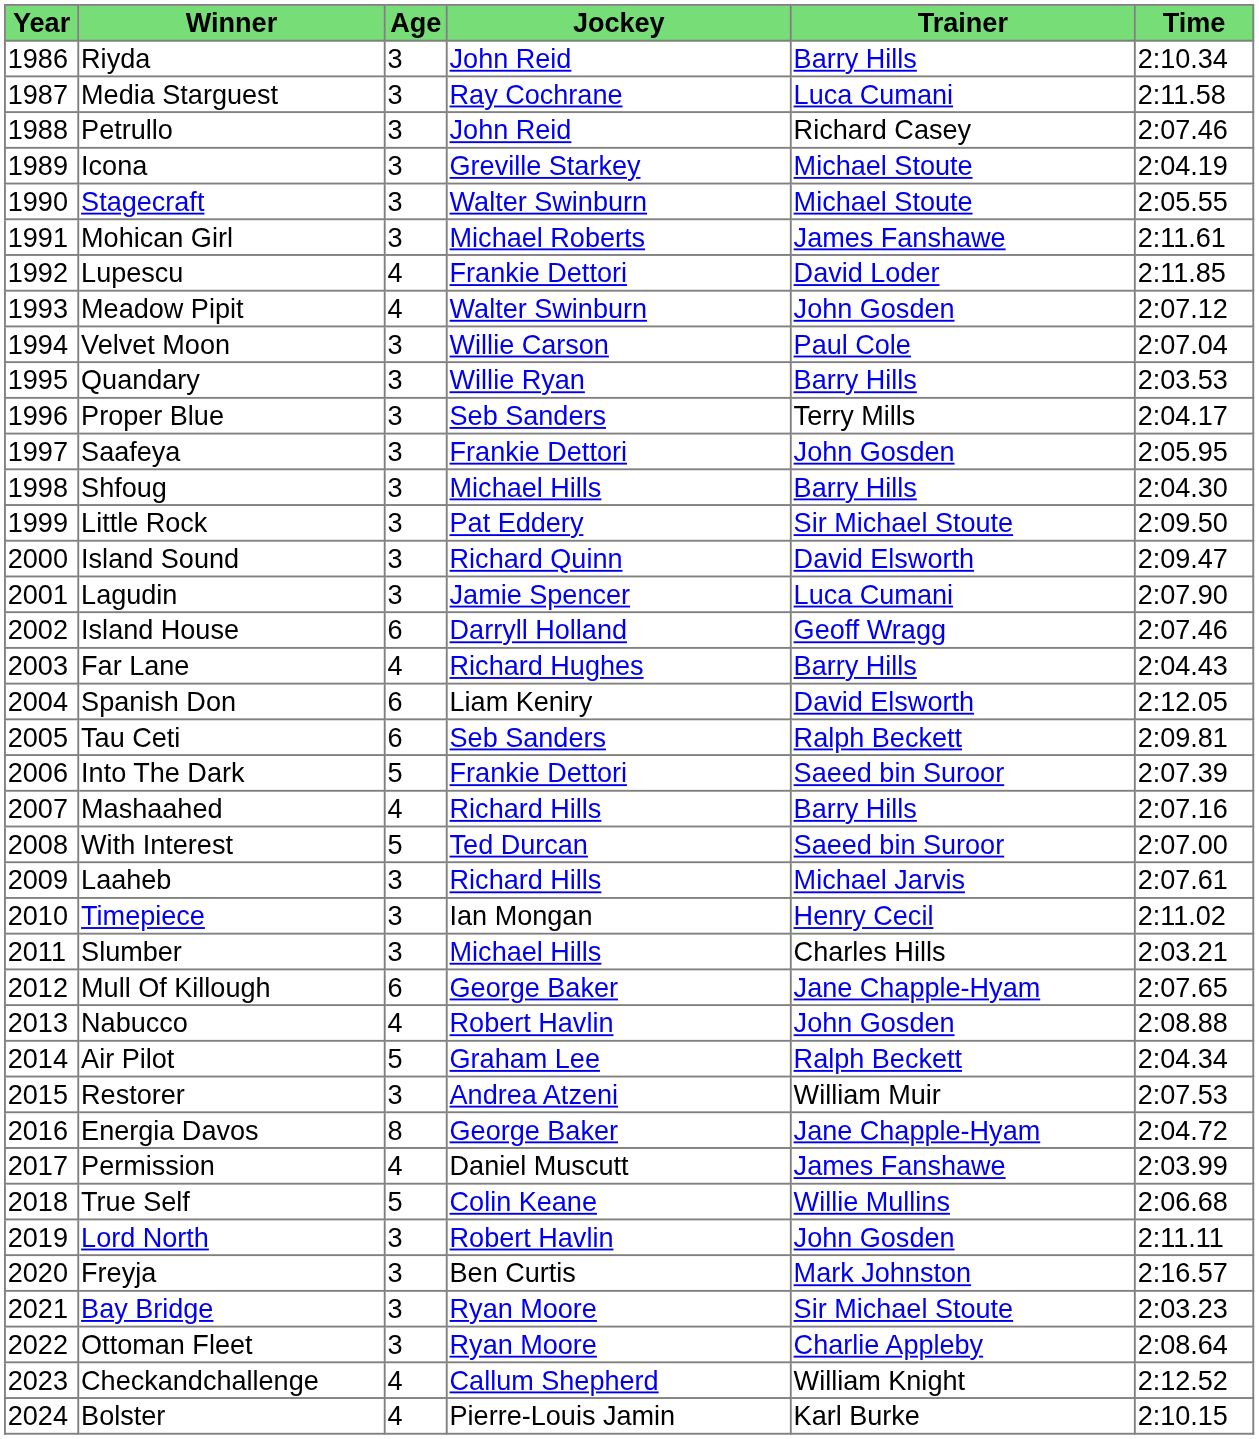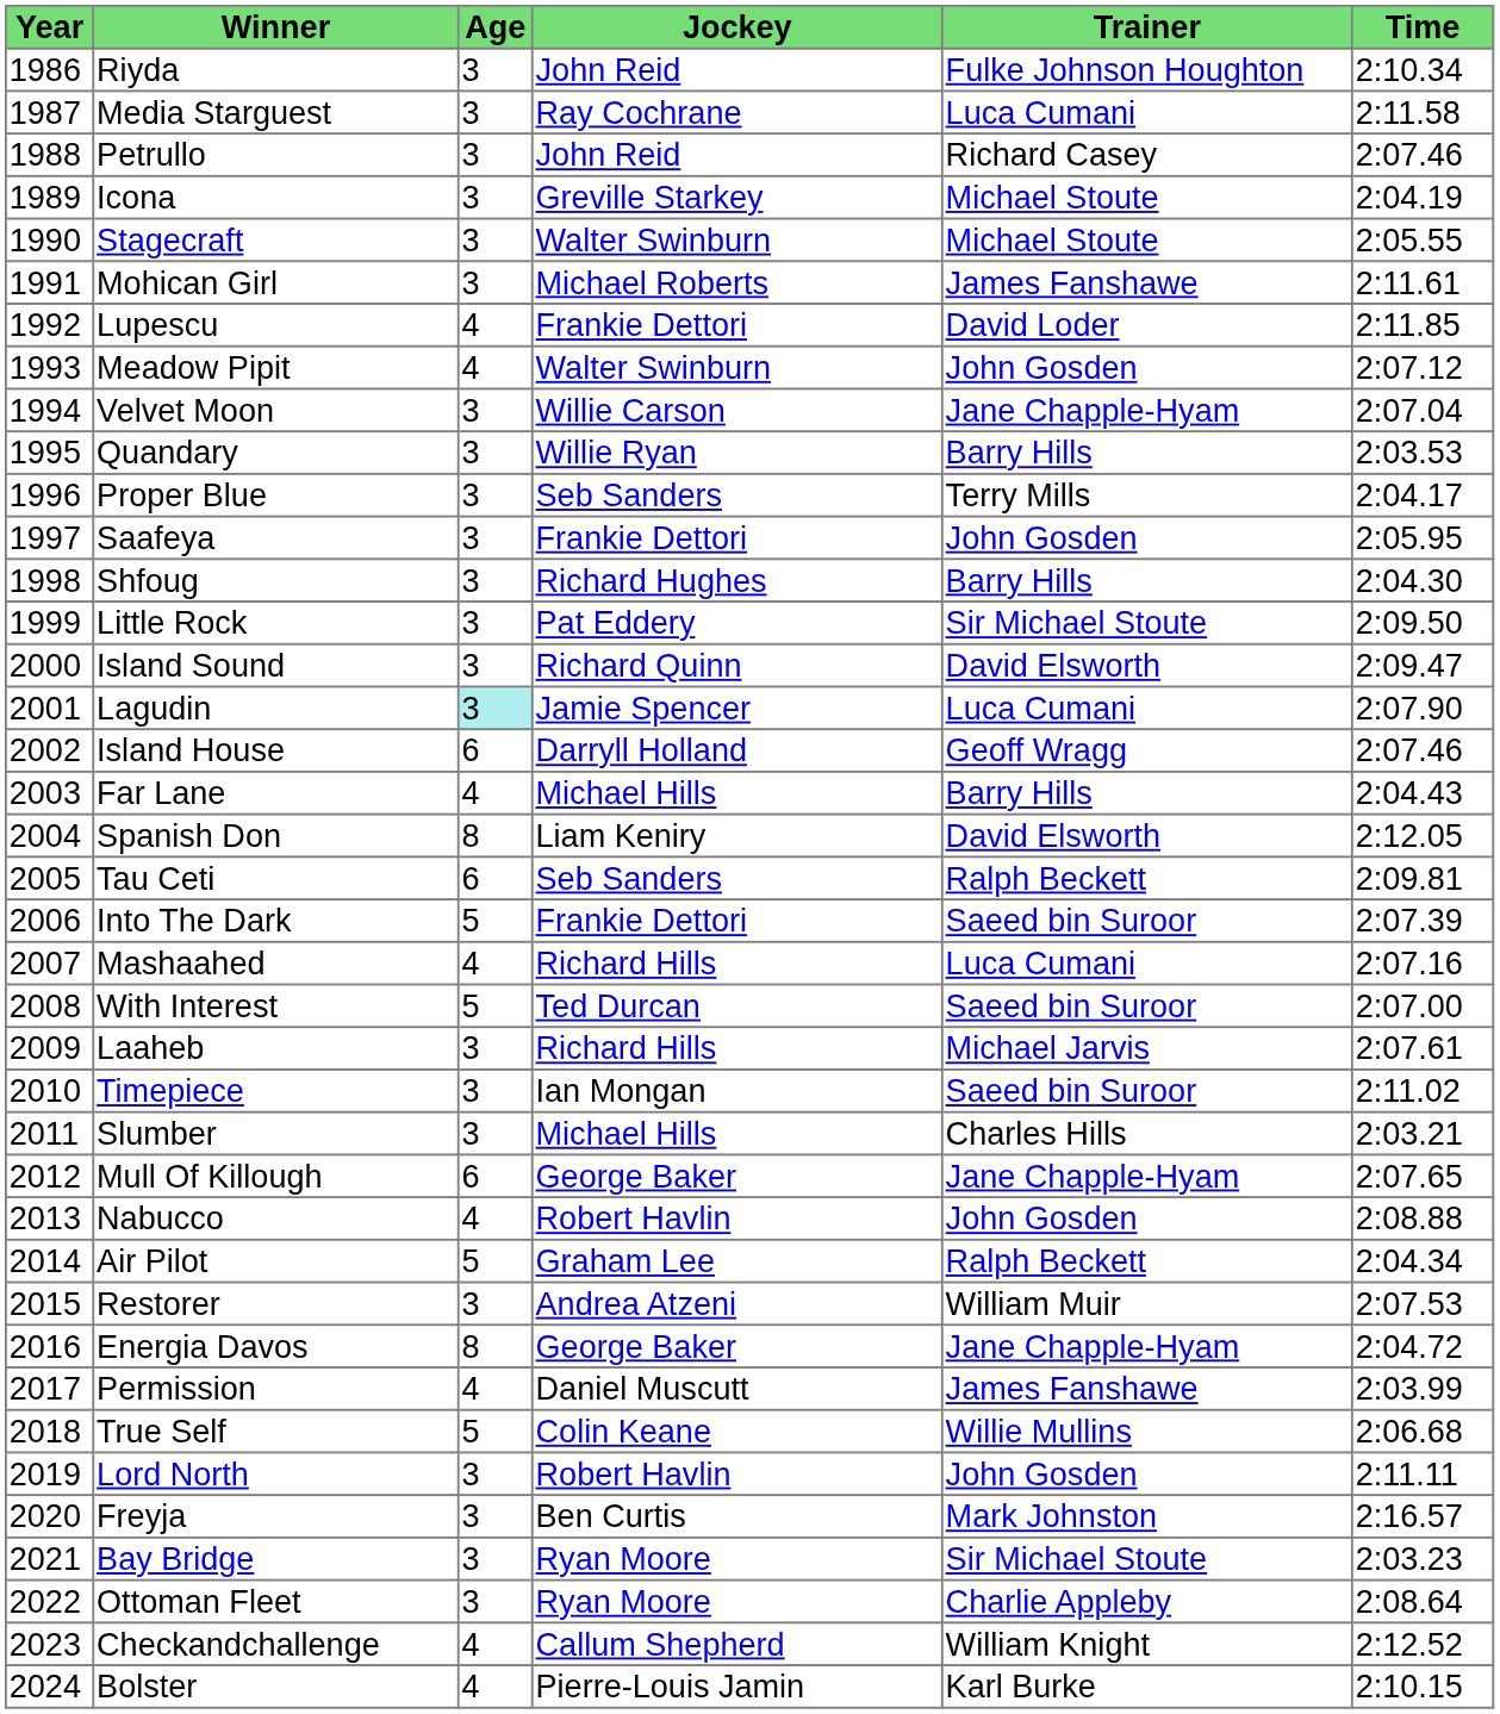Riyda | Trainer: Barry Hills -> Fulke Johnson Houghton
Velvet Moon | Trainer: Paul Cole -> Jane Chapple-Hyam
Shfoug | Jockey: Michael Hills -> Richard Hughes
Lagudin | Age: no background -> paleturquoise background
Far Lane | Jockey: Richard Hughes -> Michael Hills
Spanish Don | Age: 6 -> 8
Mashaahed | Trainer: Barry Hills -> Luca Cumani
Timepiece | Trainer: Henry Cecil -> Saeed bin Suroor
